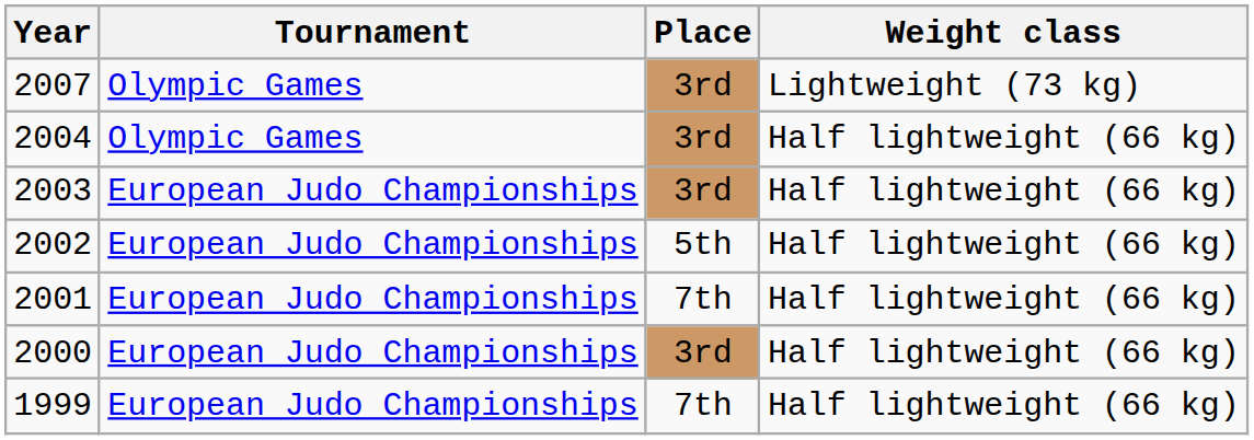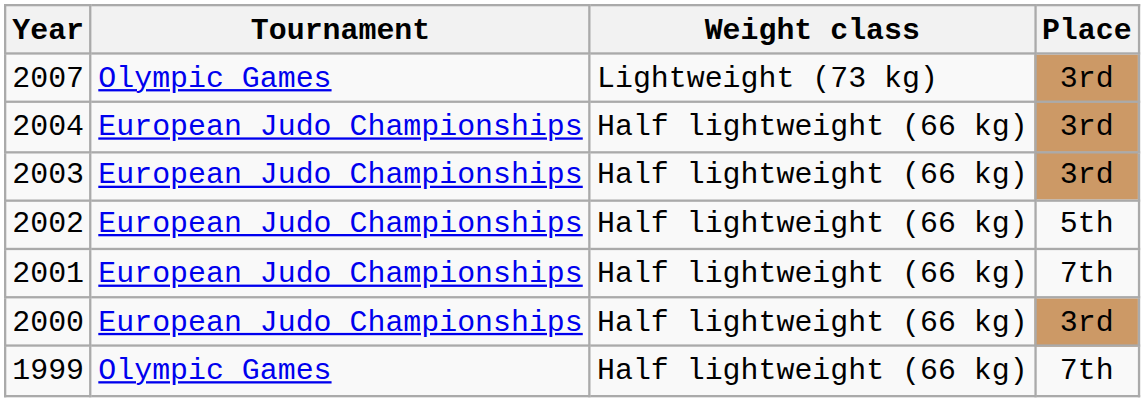columns swapped: Place <-> Weight class
2004 | Tournament: Olympic Games -> European Judo Championships
1999 | Tournament: European Judo Championships -> Olympic Games
